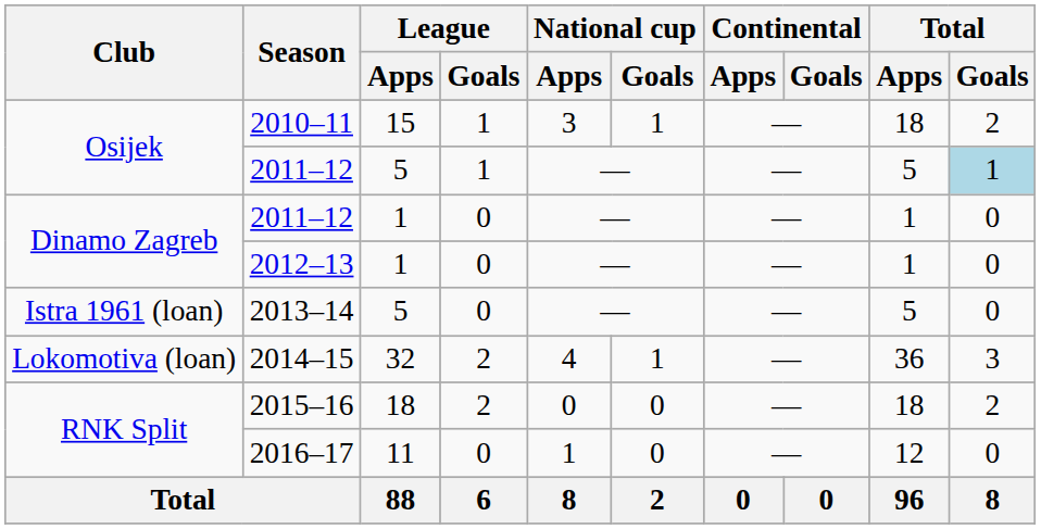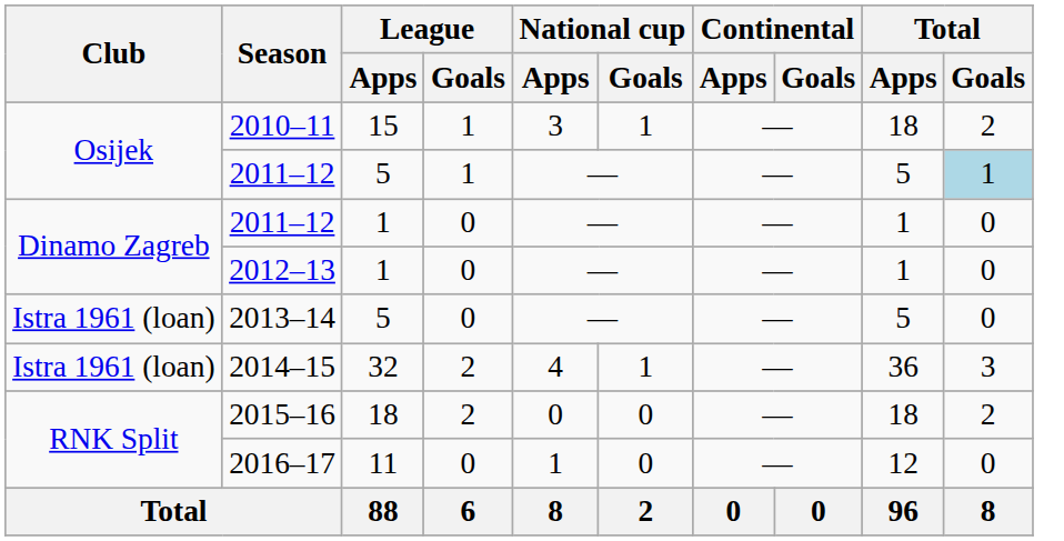2014–15 | Club: Lokomotiva (loan) -> Istra 1961 (loan)
